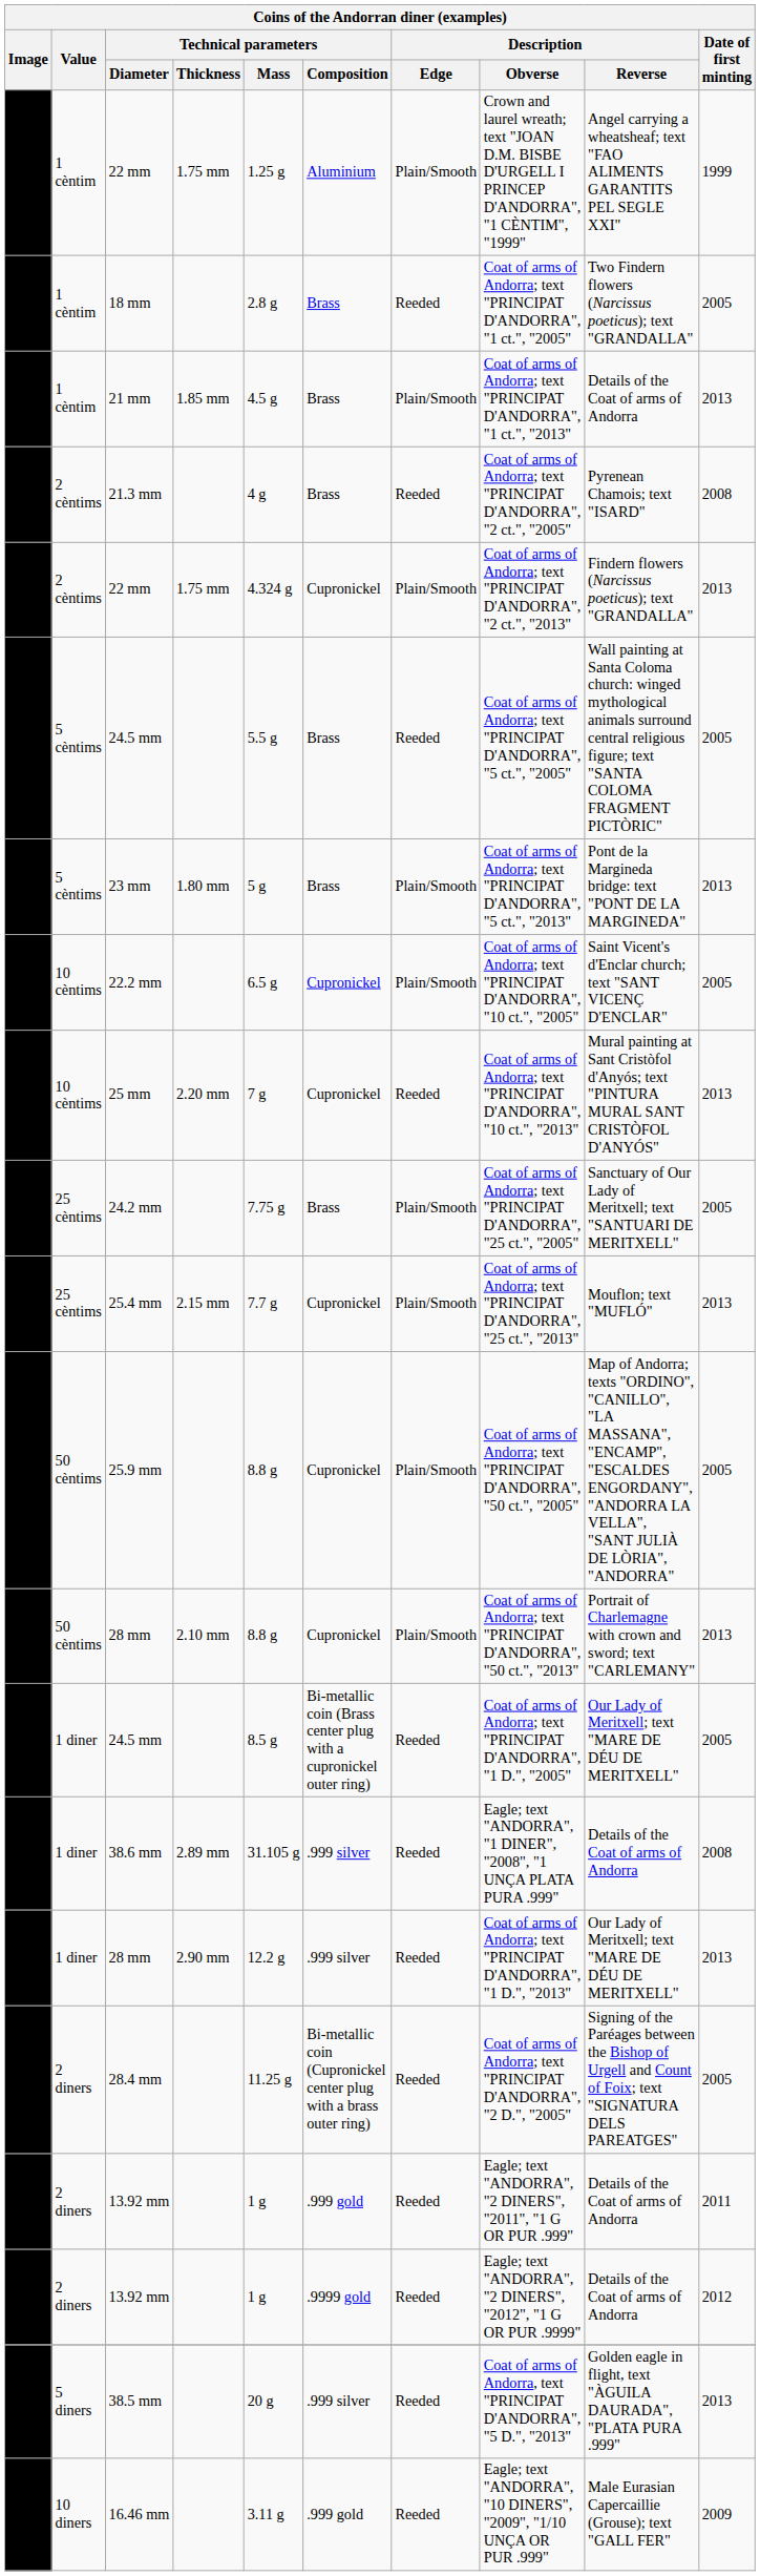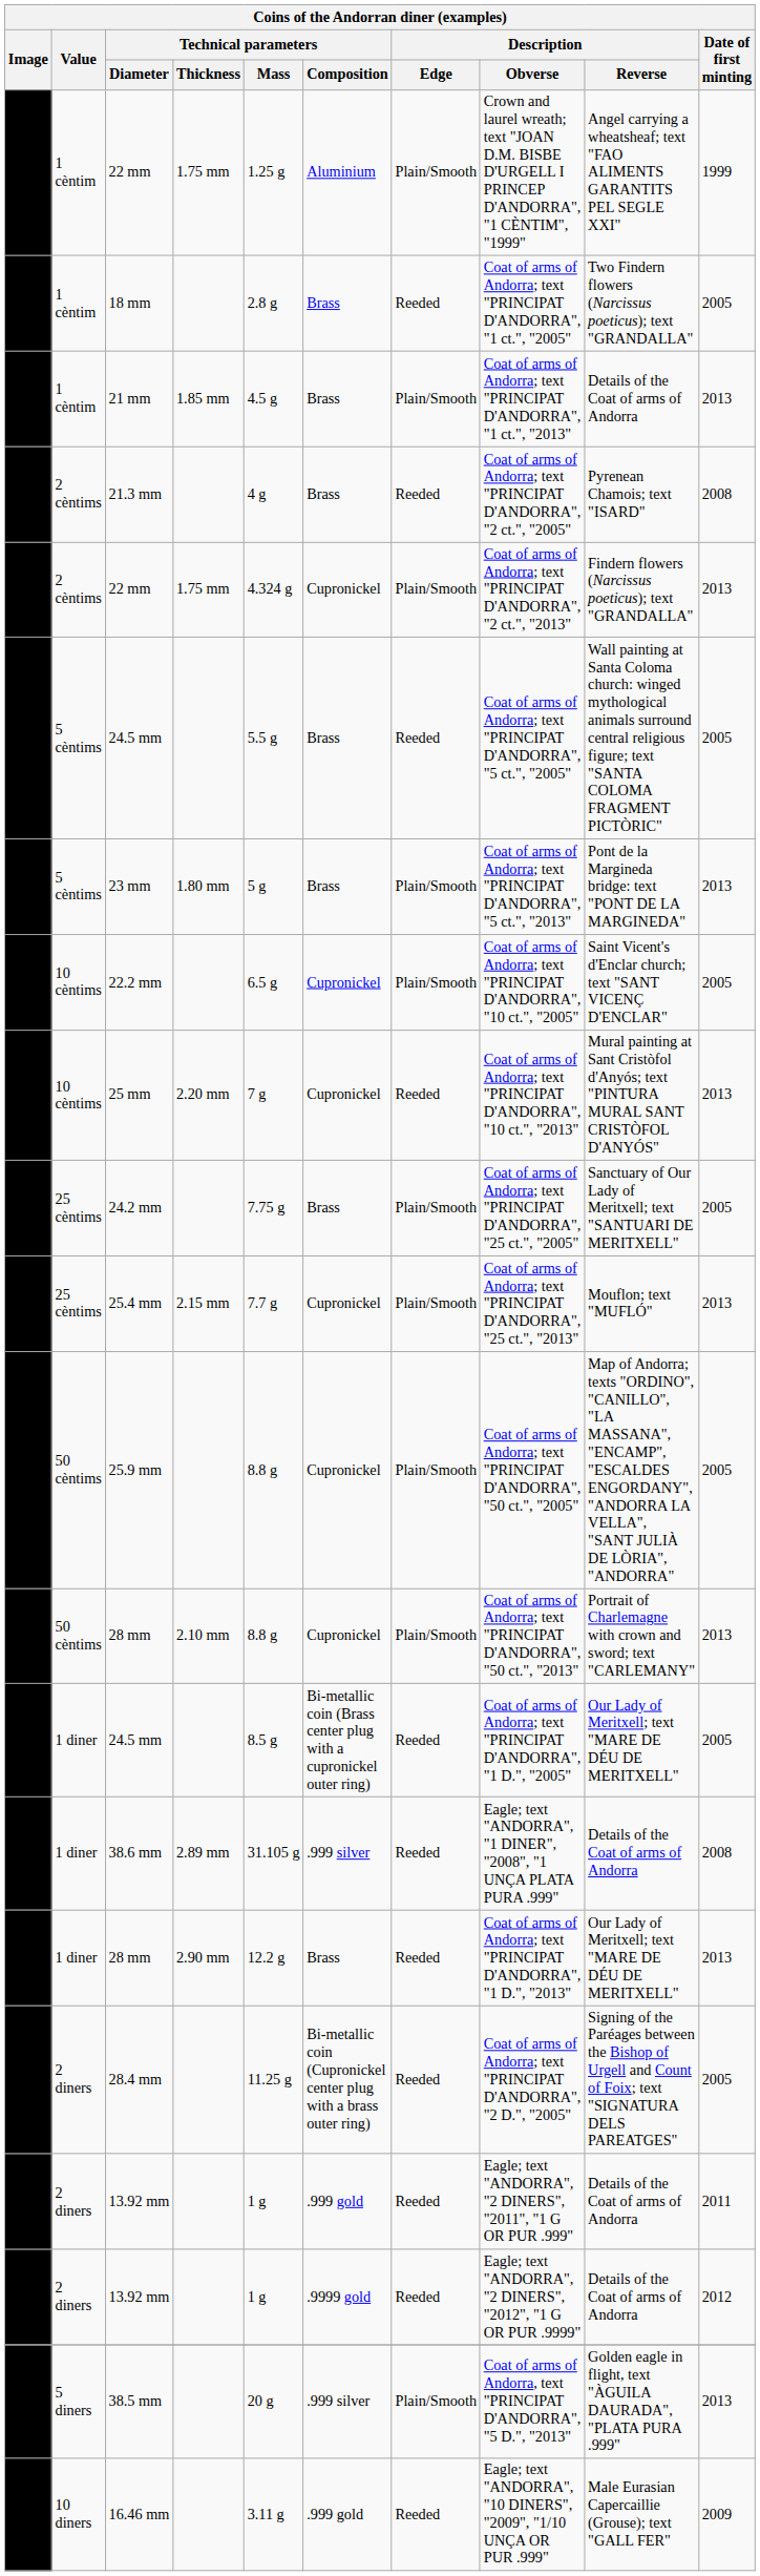1 diner / 28 mm | Technical parameters / Composition: .999 silver -> Brass
38.5 mm | Description / Edge: Reeded -> Plain/Smooth
